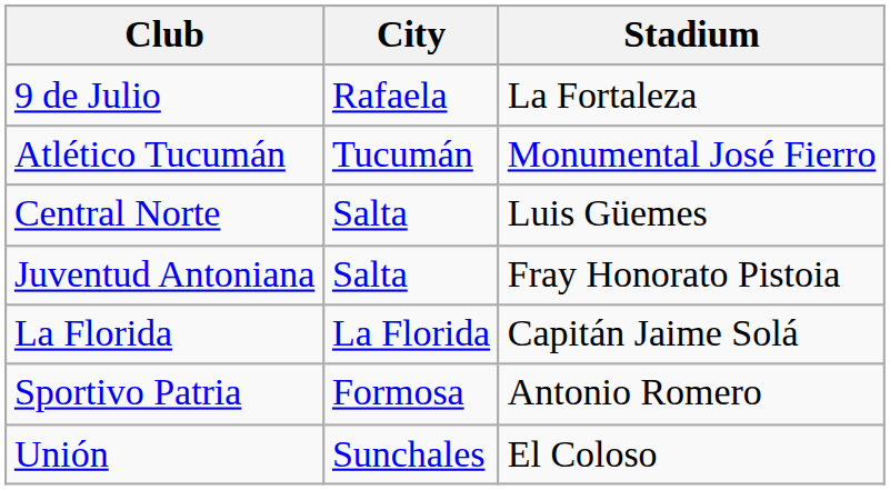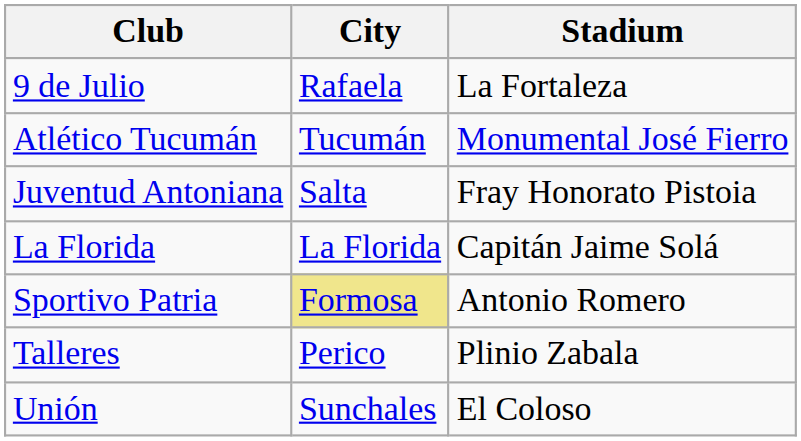- row: Central Norte | Salta | Luis Güemes
Sportivo Patria | City: no background -> khaki background
+ row: Talleres | Perico | Plinio Zabala
